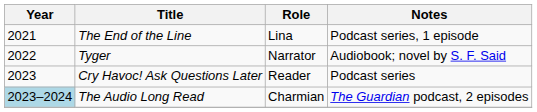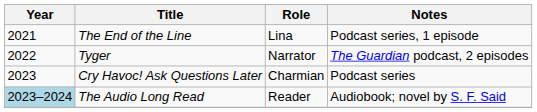Tyger | Notes: Audiobook; novel by S. F. Said -> The Guardian podcast, 2 episodes
Cry Havoc! Ask Questions Later | Role: Reader -> Charmian
The Audio Long Read | Role: Charmian -> Reader
The Audio Long Read | Notes: The Guardian podcast, 2 episodes -> Audiobook; novel by S. F. Said
